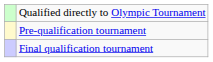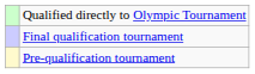rows swapped: Final qualification tournament <-> Pre-qualification tournament
